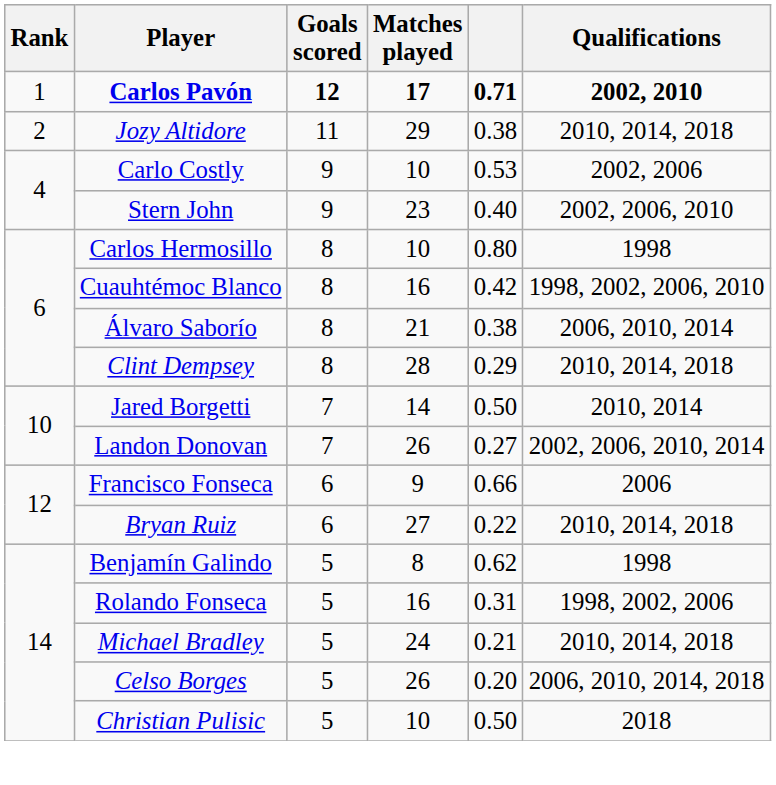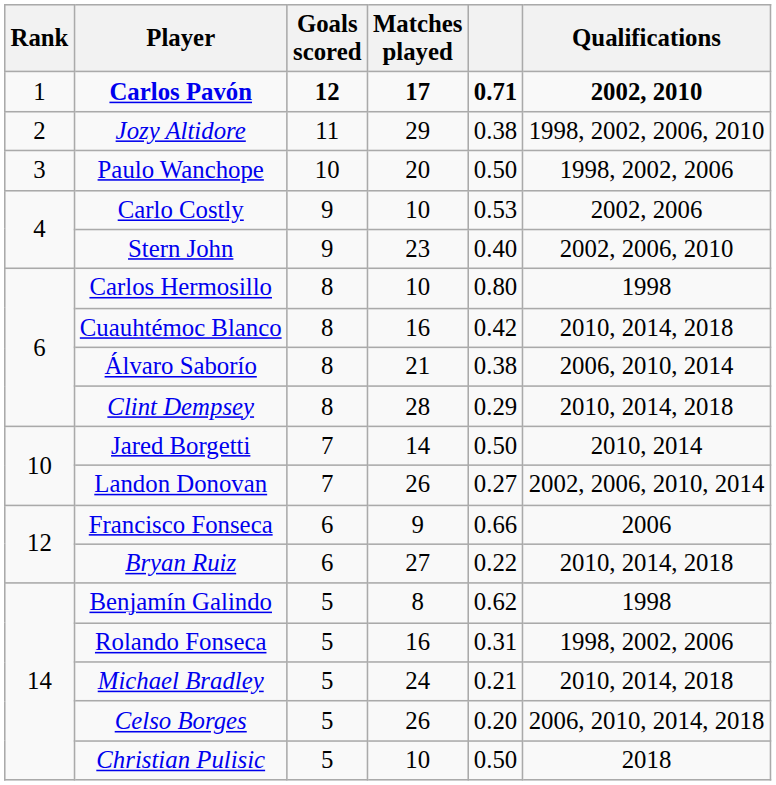Jozy Altidore | Qualifications: 2010, 2014, 2018 -> 1998, 2002, 2006, 2010
+ row: 3 | Paulo Wanchope | 10 | 20 | 0.50 | 1998, 2002, 2006
Cuauhtémoc Blanco | Qualifications: 1998, 2002, 2006, 2010 -> 2010, 2014, 2018
